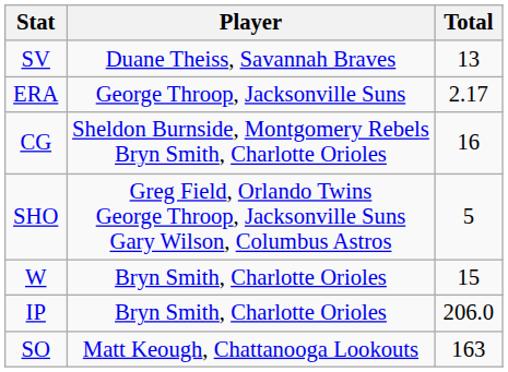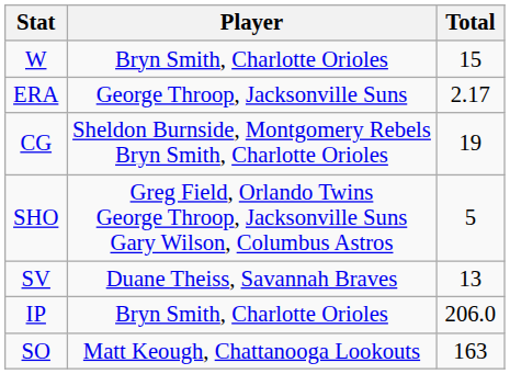rows swapped: W <-> SV
CG | Total: 16 -> 19
